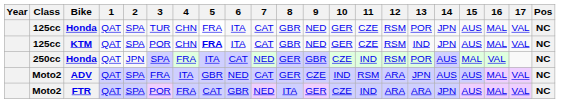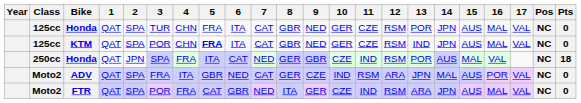+ column: Pts | 0 | 0 | 18 | 0 | 0
ADV | 14: AUS -> MAL
ADV | 16: MAL -> POR
FTR | 12: ARA -> RSM
